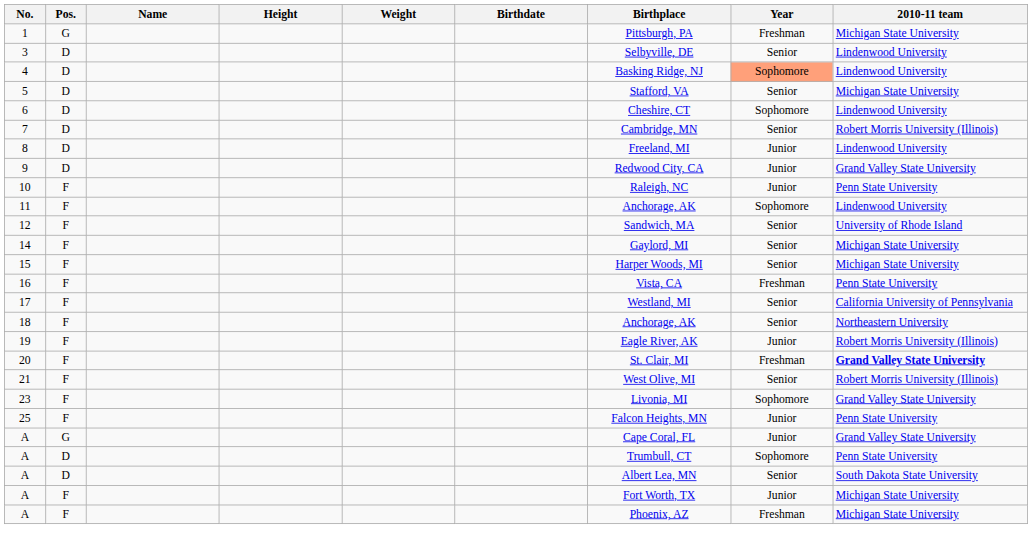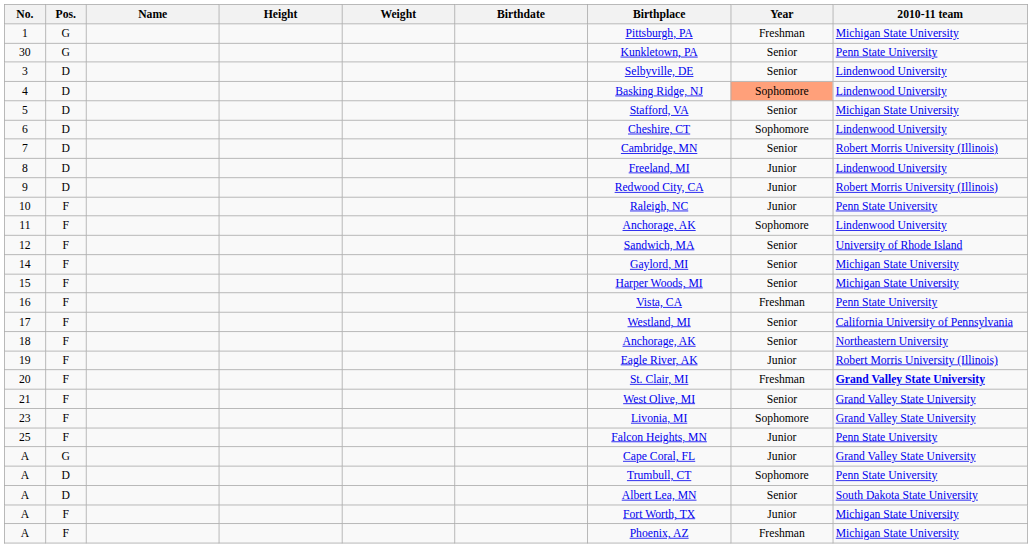+ row: 30 | G | Kunkletown, PA | Senior | Penn State University
9 | 2010-11 team: Grand Valley State University -> Robert Morris University (Illinois)
21 | 2010-11 team: Robert Morris University (Illinois) -> Grand Valley State University
